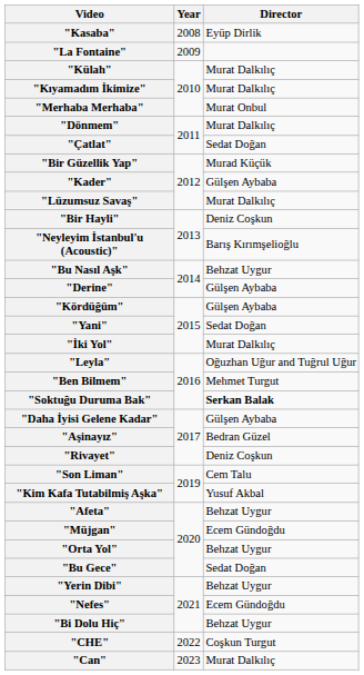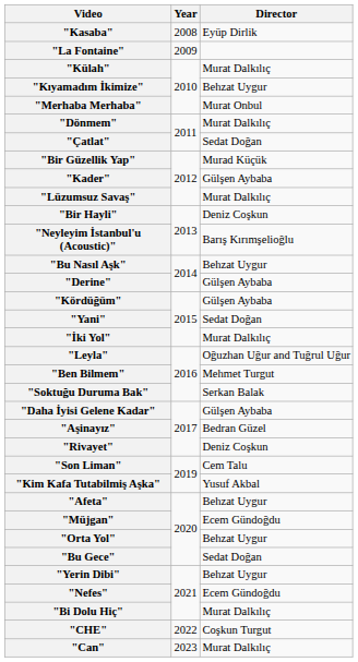"Kıyamadım İkimize" | Director: Murat Dalkılıç -> Behzat Uygur
"Soktuğu Duruma Bak" | Director: bold -> normal
"Bi Dolu Hiç" | Director: Behzat Uygur -> Murat Dalkılıç
